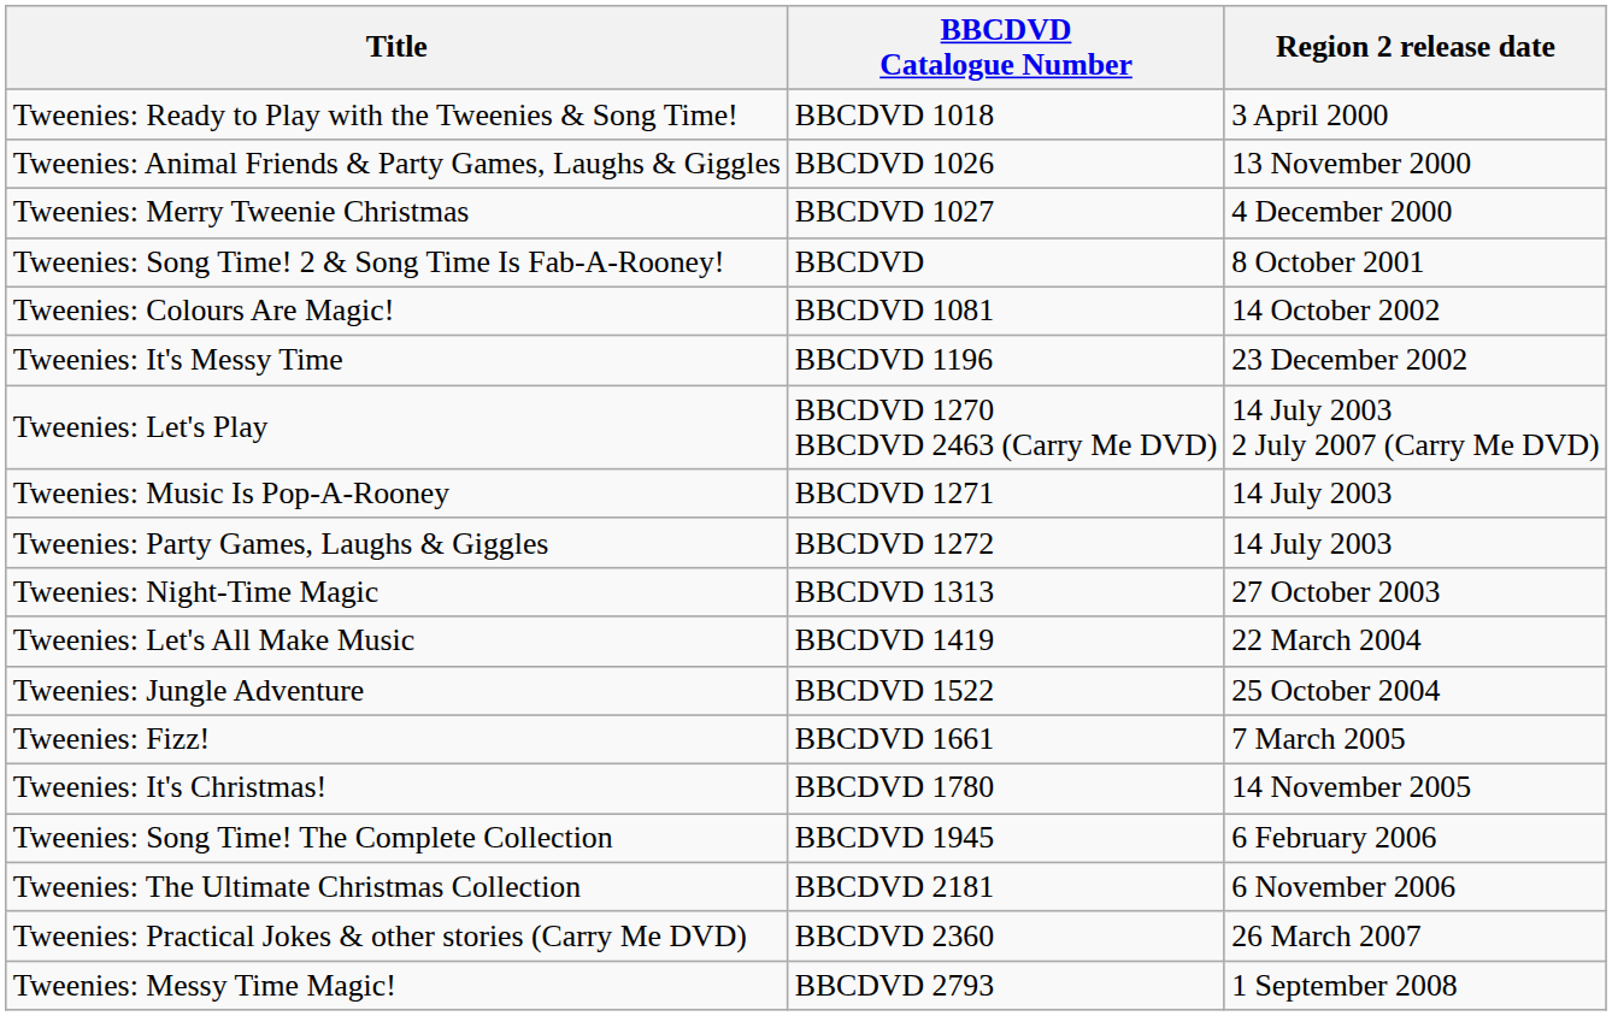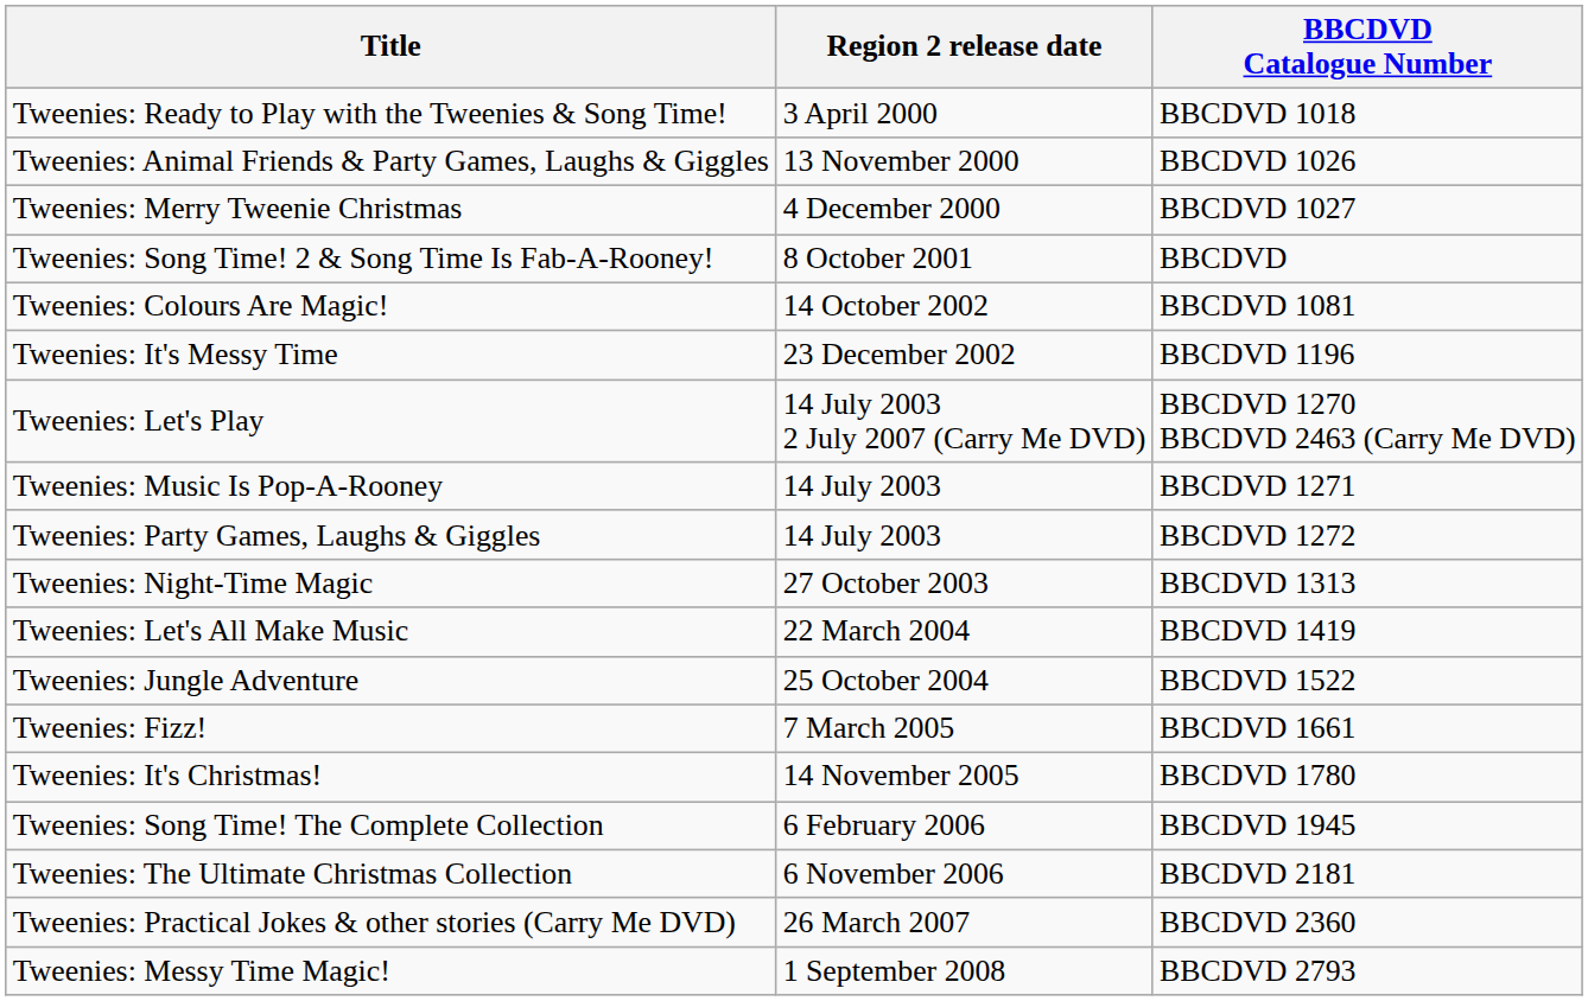columns swapped: BBCDVD Catalogue Number <-> Region 2 release date
